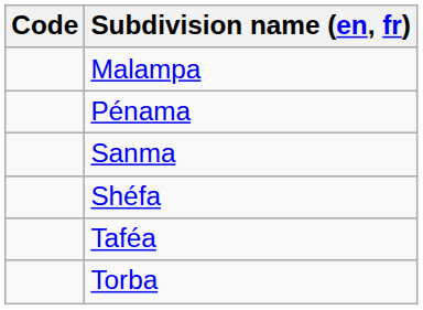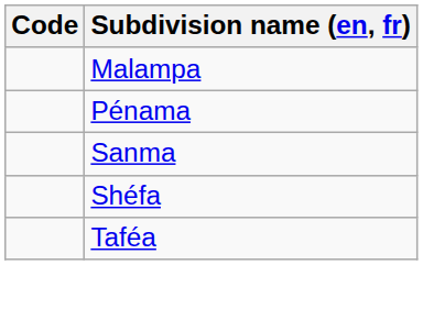- row: Torba
